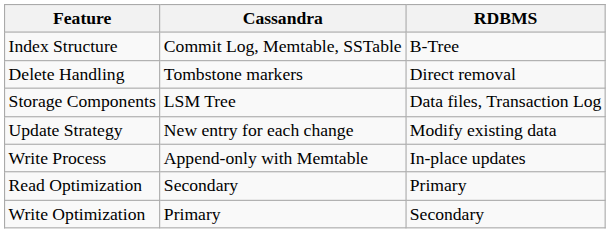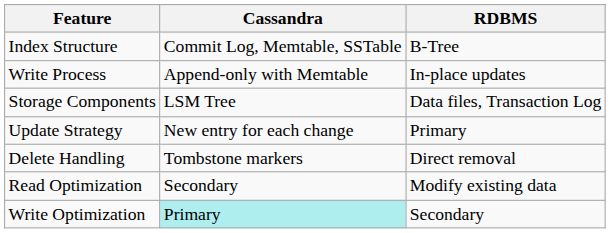rows swapped: Write Process <-> Delete Handling
Update Strategy | RDBMS: Modify existing data -> Primary
Read Optimization | RDBMS: Primary -> Modify existing data
Write Optimization | Cassandra: no background -> paleturquoise background
